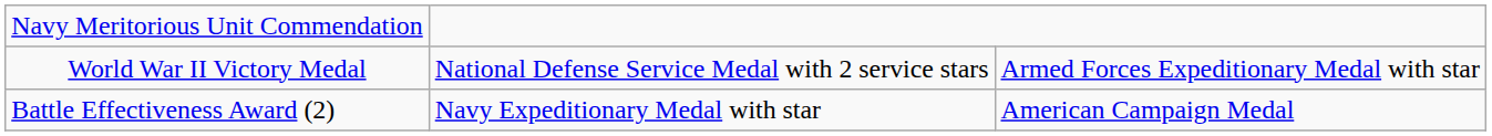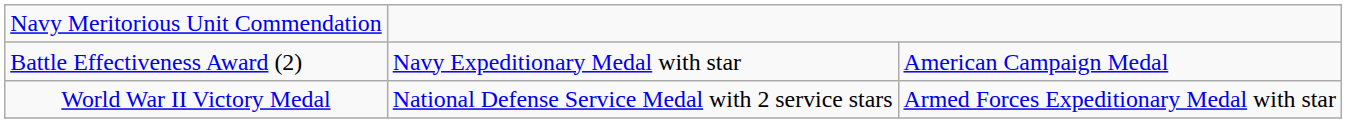rows swapped: Battle Effectiveness Award (2) <-> World War II Victory Medal
